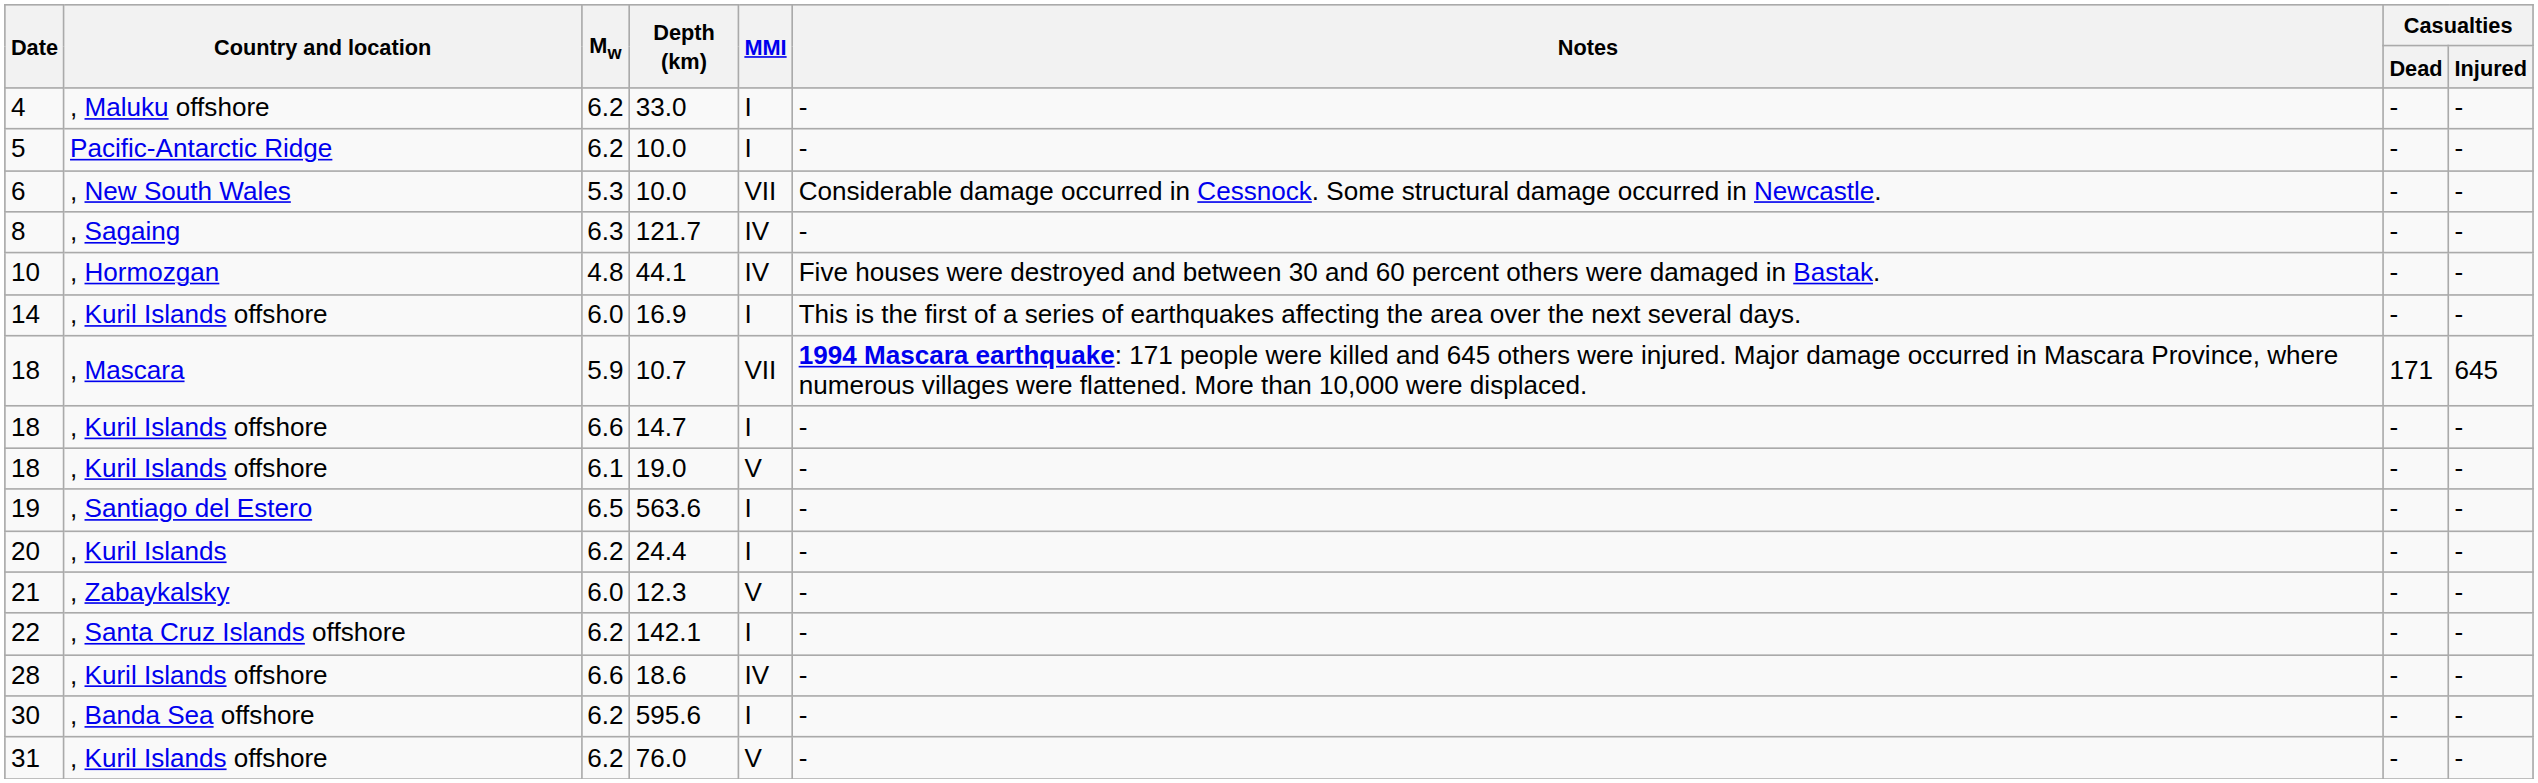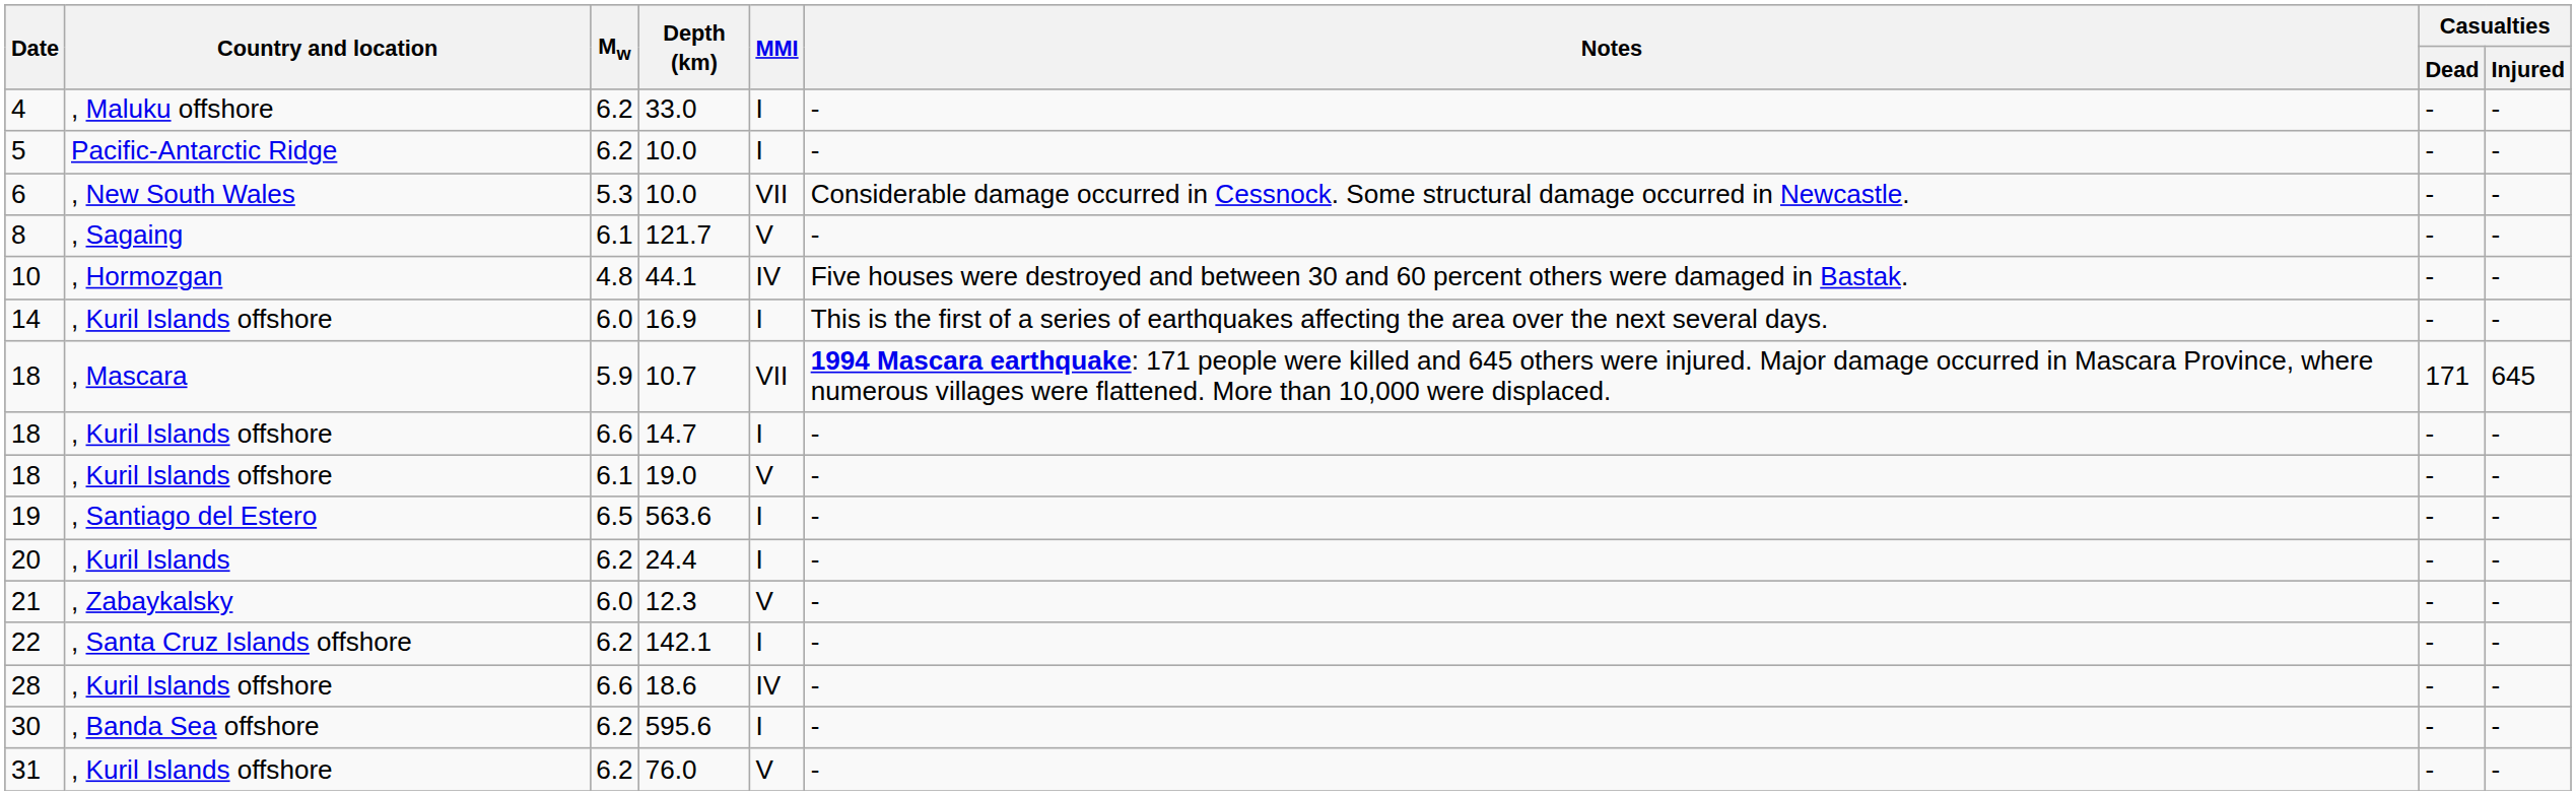121.7 | Mw: 6.3 -> 6.1
121.7 | MMI: IV -> V
